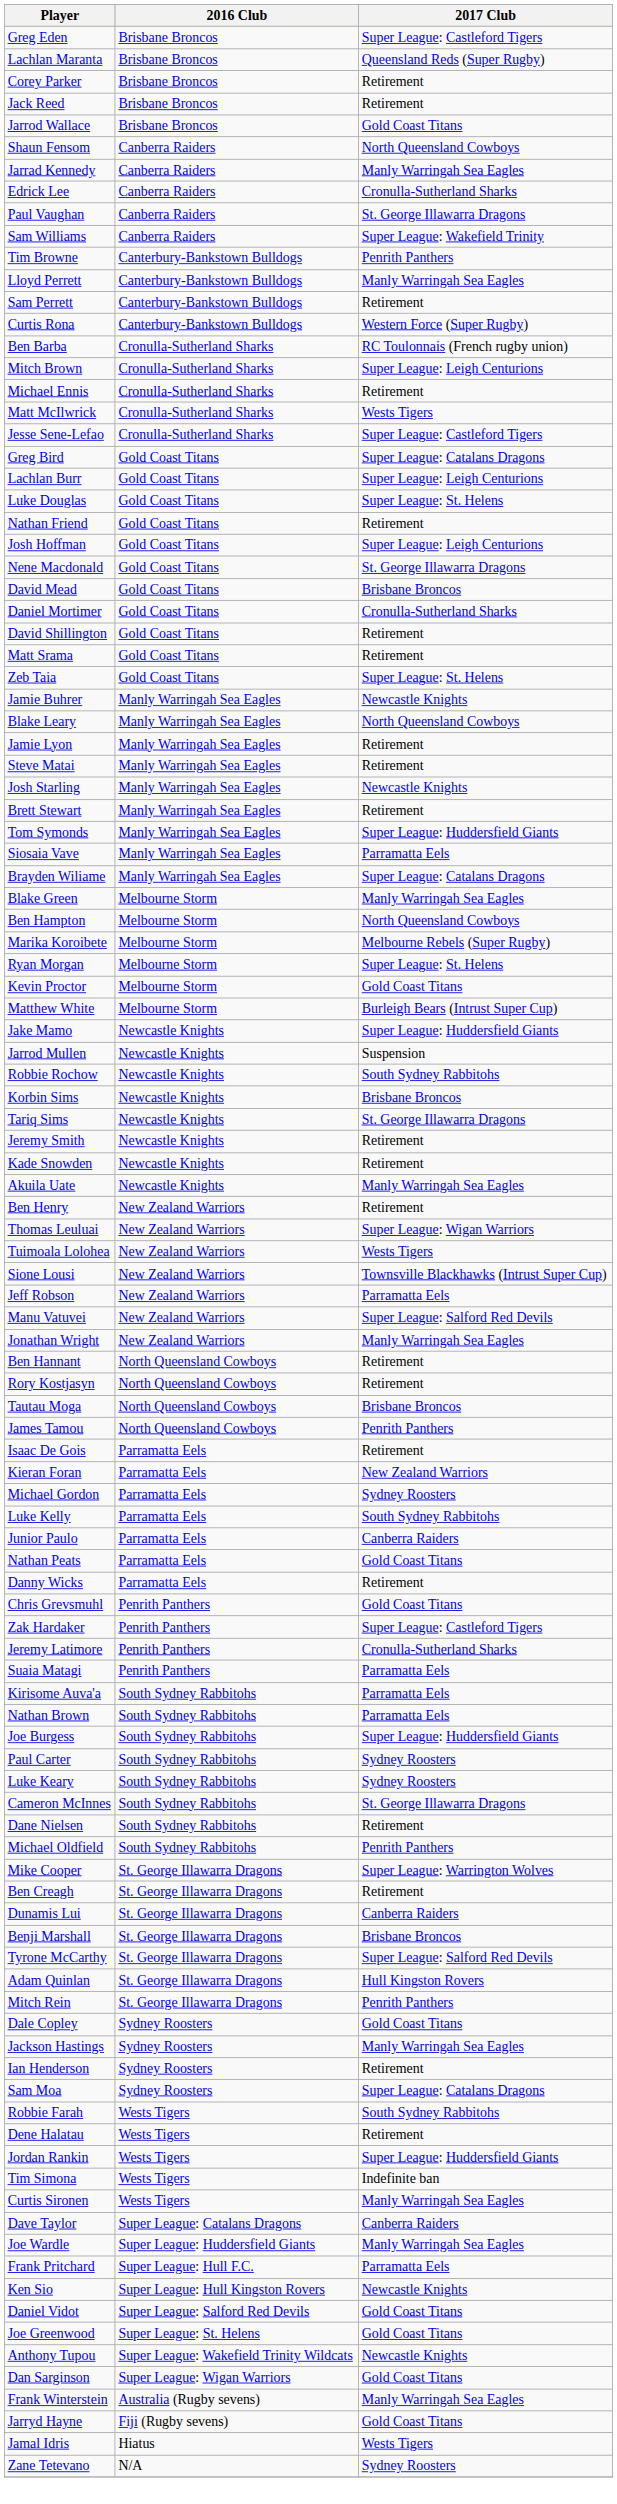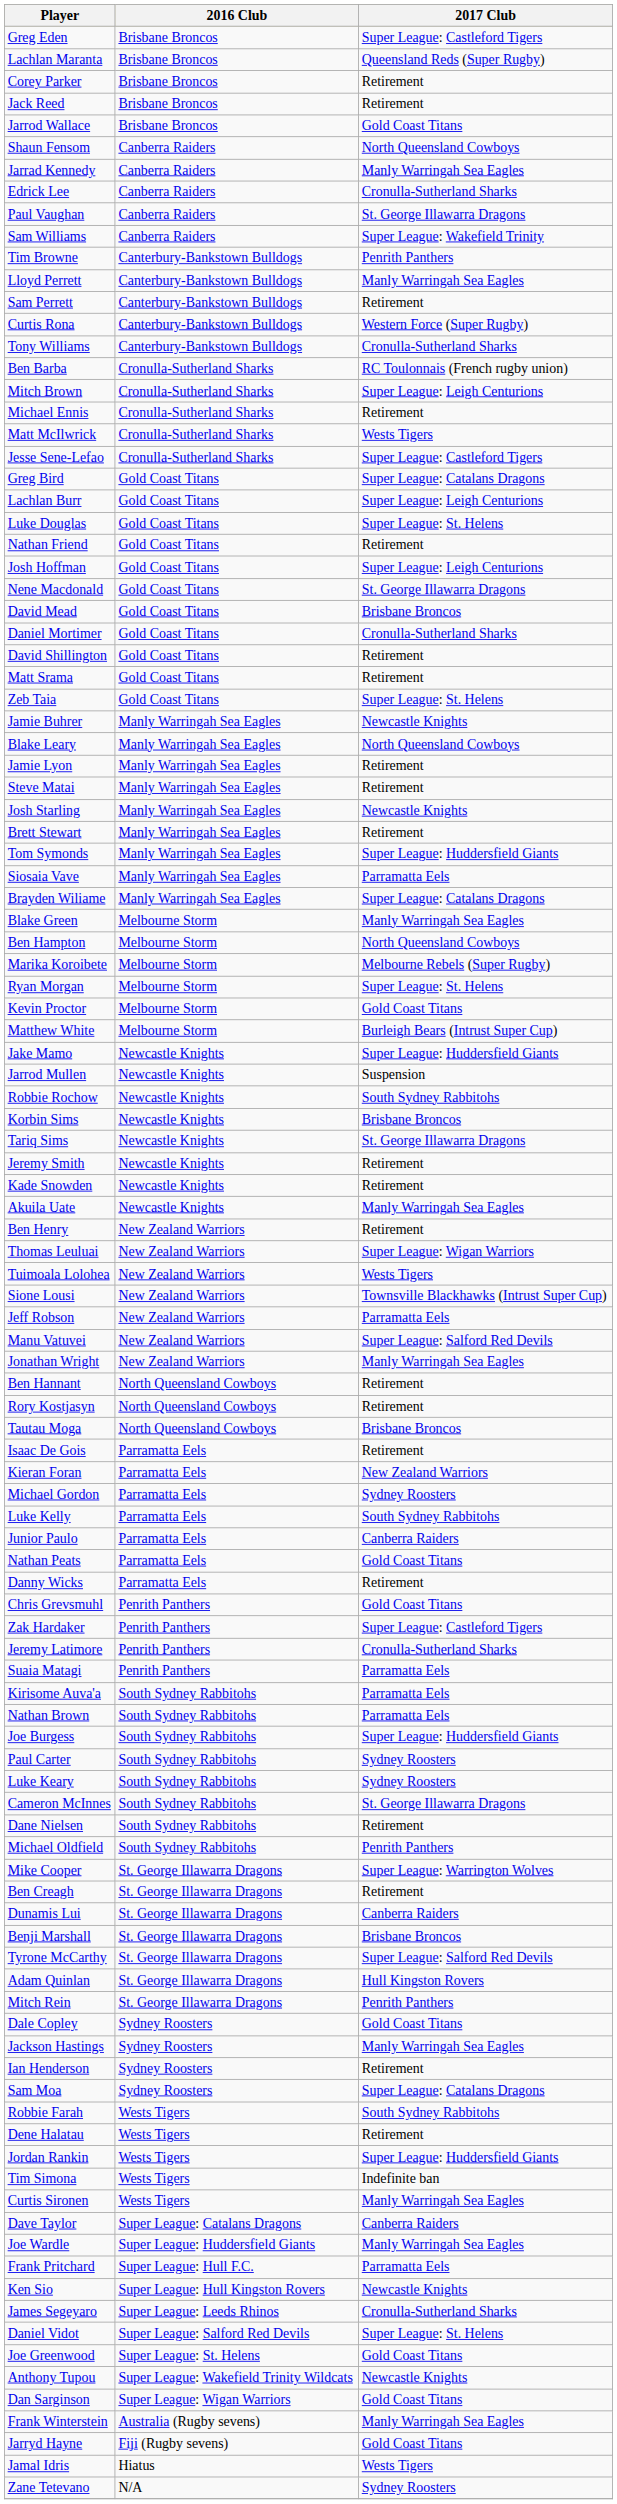+ row: Tony Williams | Canterbury-Bankstown Bulldogs | Cronulla-Sutherland Sharks
- row: James Tamou | North Queensland Cowboys | Penrith Panthers
+ row: James Segeyaro | Super League: Leeds Rhinos | Cronulla-Sutherland Sharks
Daniel Vidot | 2017 Club: Gold Coast Titans -> Super League: St. Helens
